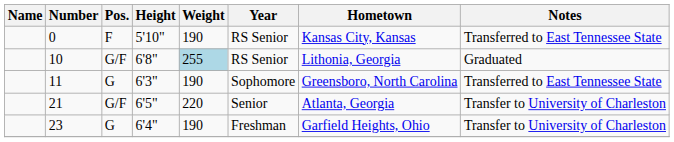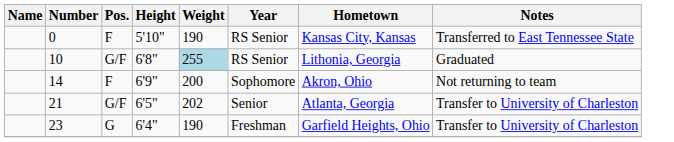- row: 11 | G | 6'3" | 190 | Sophomore | Greensboro, North Carolina | Transferred to East Tennessee State
+ row: 14 | F | 6'9" | 200 | Sophomore | Akron, Ohio | Not returning to team
21 | Weight: 220 -> 202
